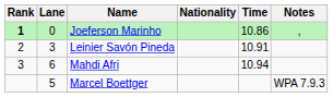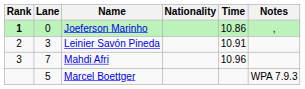Mahdi Afri | Lane: 6 -> 7
Mahdi Afri | Time: 10.94 -> 10.96
